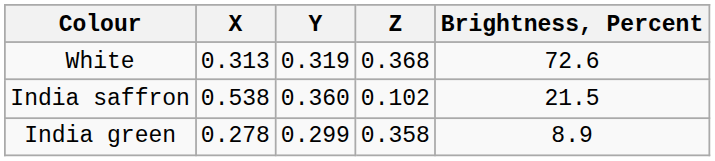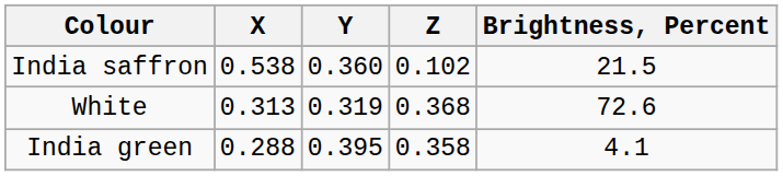rows swapped: India saffron <-> White
India green | X: 0.278 -> 0.288
India green | Y: 0.299 -> 0.395
India green | Brightness, Percent: 8.9 -> 4.1
